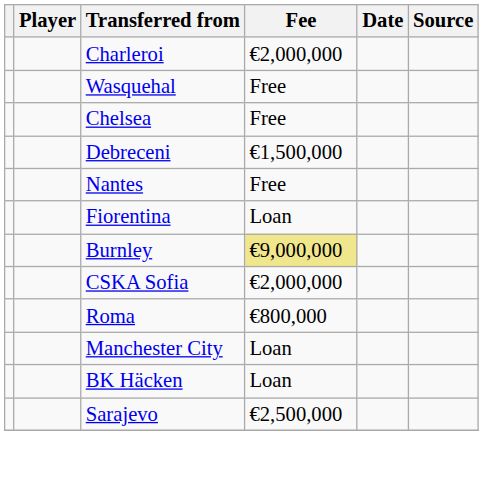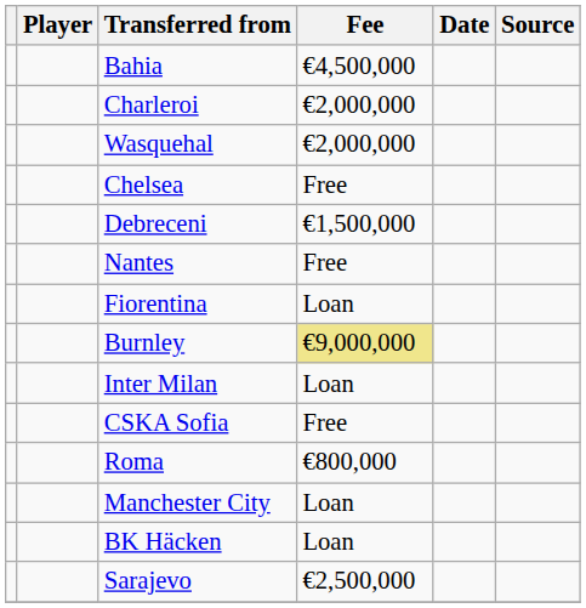+ row: Bahia | €4,500,000
Wasquehal | Fee: Free -> €2,000,000
+ row: Inter Milan | Loan
CSKA Sofia | Fee: €2,000,000 -> Free
